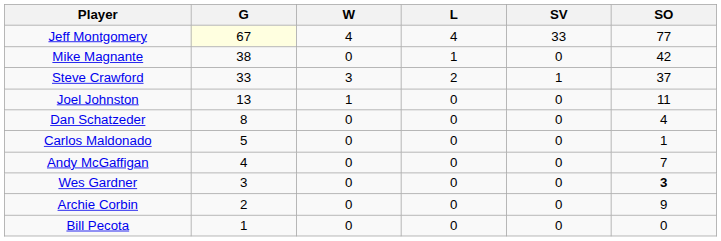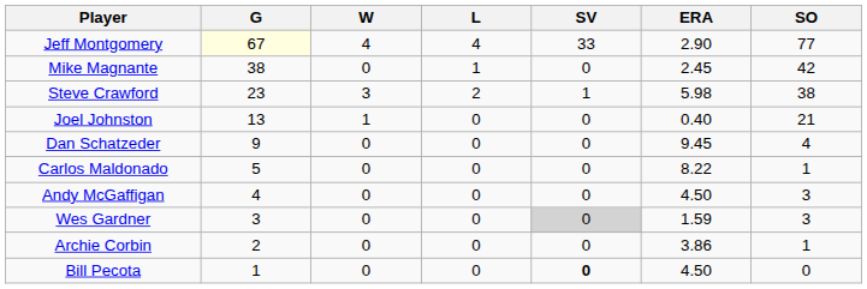+ column: ERA | 2.90 | 2.45 | 5.98 | 0.40 | 9.45 | 8.22 | 4.50 | 1.59 | 3.86 | 4.50
Steve Crawford | G: 33 -> 23
Steve Crawford | SO: 37 -> 38
Joel Johnston | SO: 11 -> 21
Dan Schatzeder | G: 8 -> 9
Andy McGaffigan | SO: 7 -> 3
Wes Gardner | SV: no background -> lightgrey background
Wes Gardner | SO: bold -> normal
Archie Corbin | SO: 9 -> 1
Bill Pecota | SV: normal -> bold
